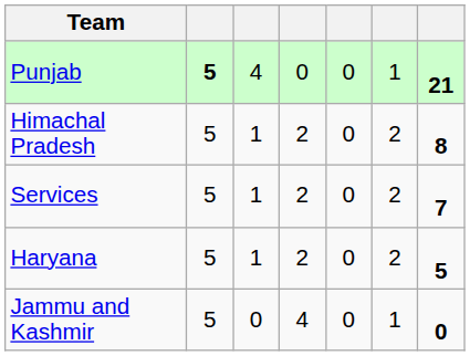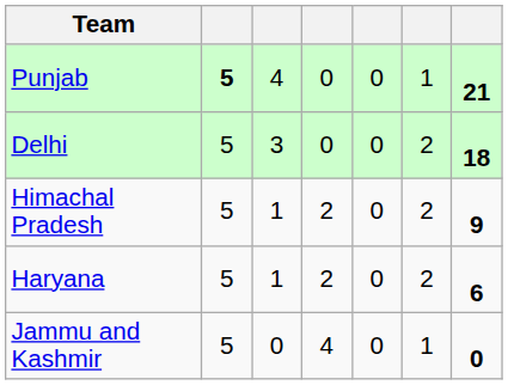+ row: Delhi | 5 | 3 | 0 | 0 | 2 | 18
Himachal Pradesh | column 7: 8 -> 9
- row: Services | 5 | 1 | 2 | 0 | 2 | 7
Haryana | column 7: 5 -> 6
